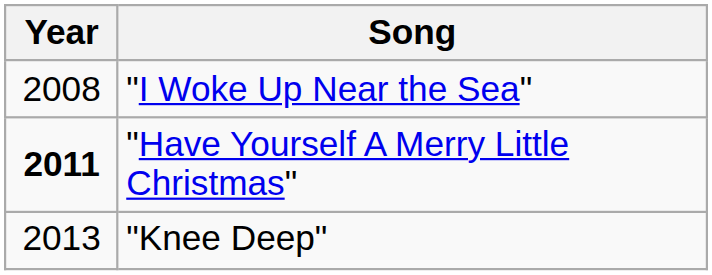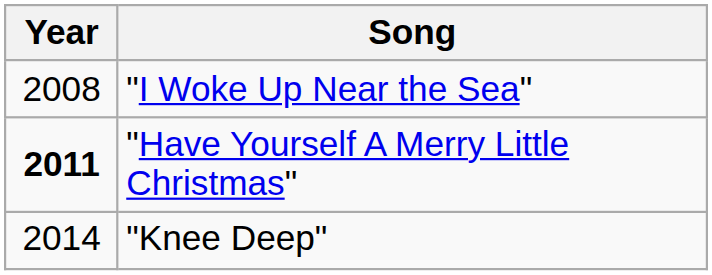"Knee Deep" | Year: 2013 -> 2014
